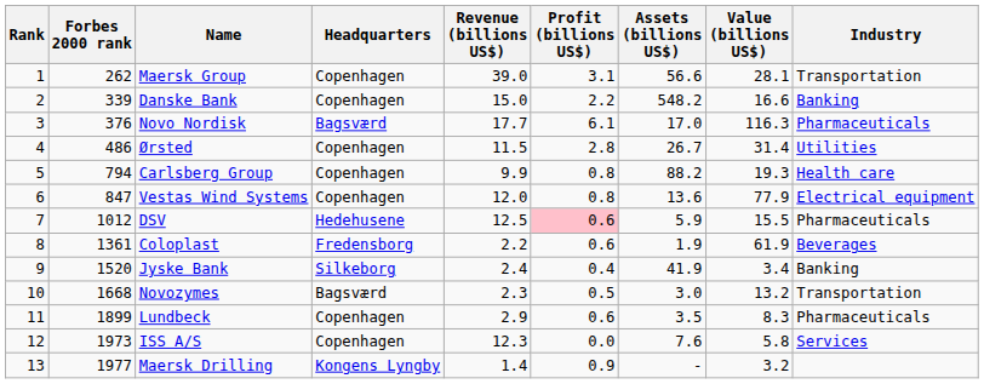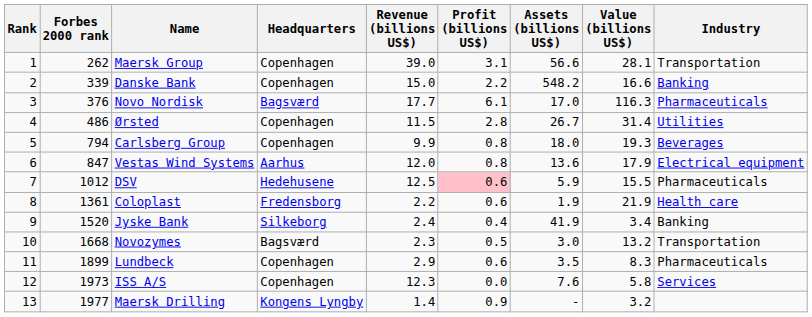Carlsberg Group | Assets (billions US$): 88.2 -> 18.0
Carlsberg Group | Industry: Health care -> Beverages
Vestas Wind Systems | Headquarters: Copenhagen -> Aarhus
Vestas Wind Systems | Value (billions US$): 77.9 -> 17.9
Coloplast | Value (billions US$): 61.9 -> 21.9
Coloplast | Industry: Beverages -> Health care
